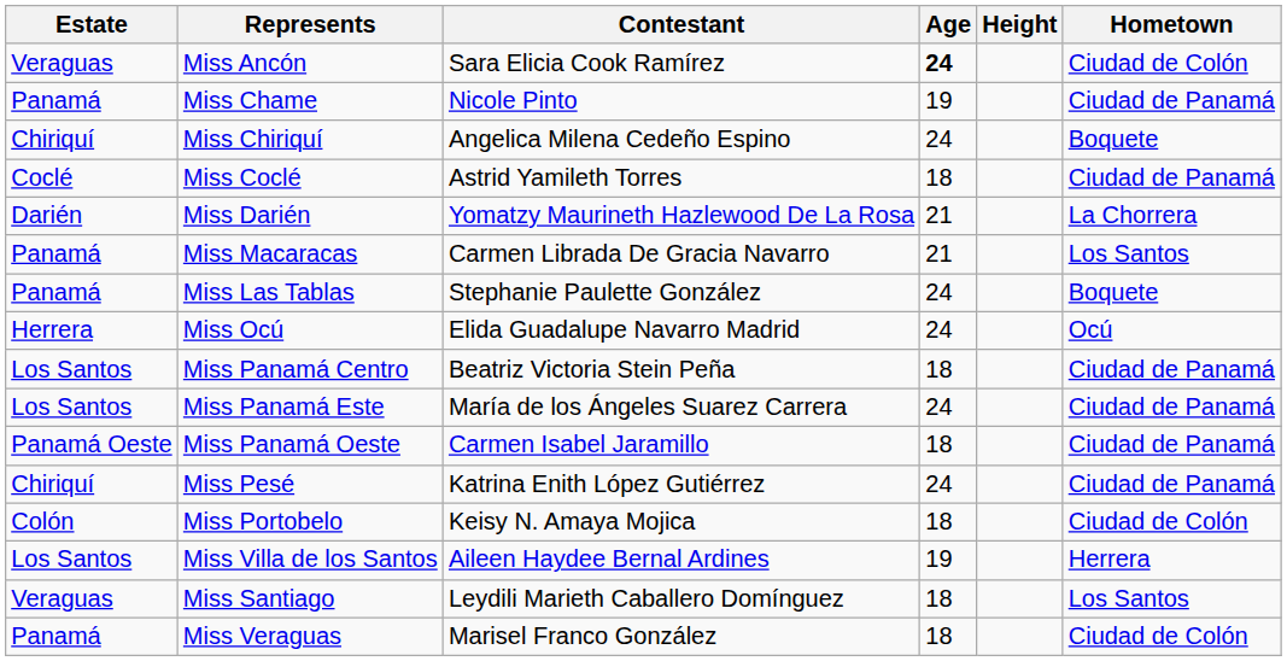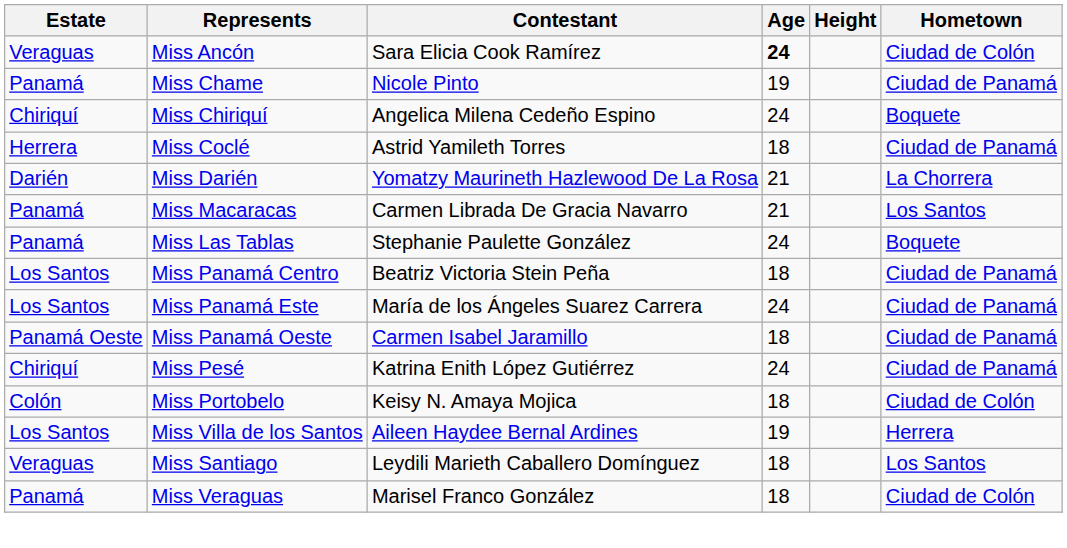Miss Coclé | Estate: Coclé -> Herrera
- row: Herrera | Miss Ocú | Elida Guadalupe Navarro Madrid | 24 | Ocú
